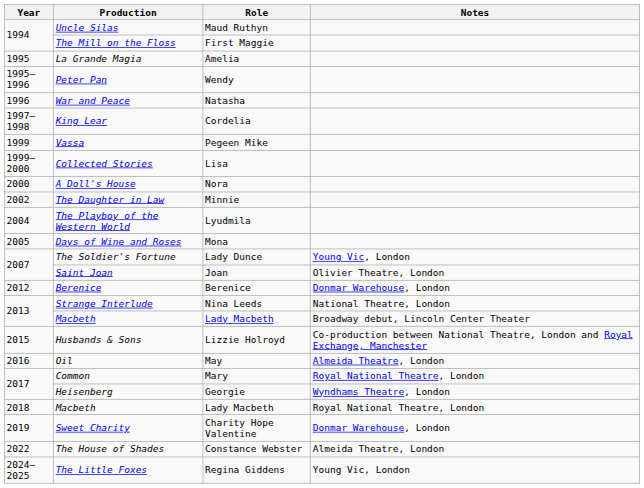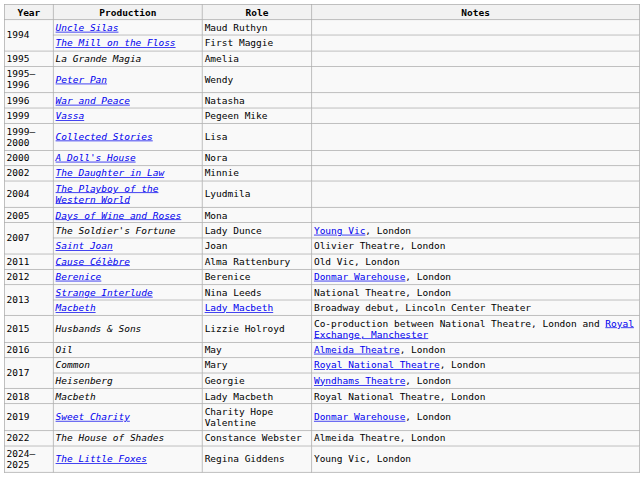- row: 1997–1998 | King Lear | Cordelia
+ row: 2011 | Cause Célèbre | Alma Rattenbury | Old Vic, London
